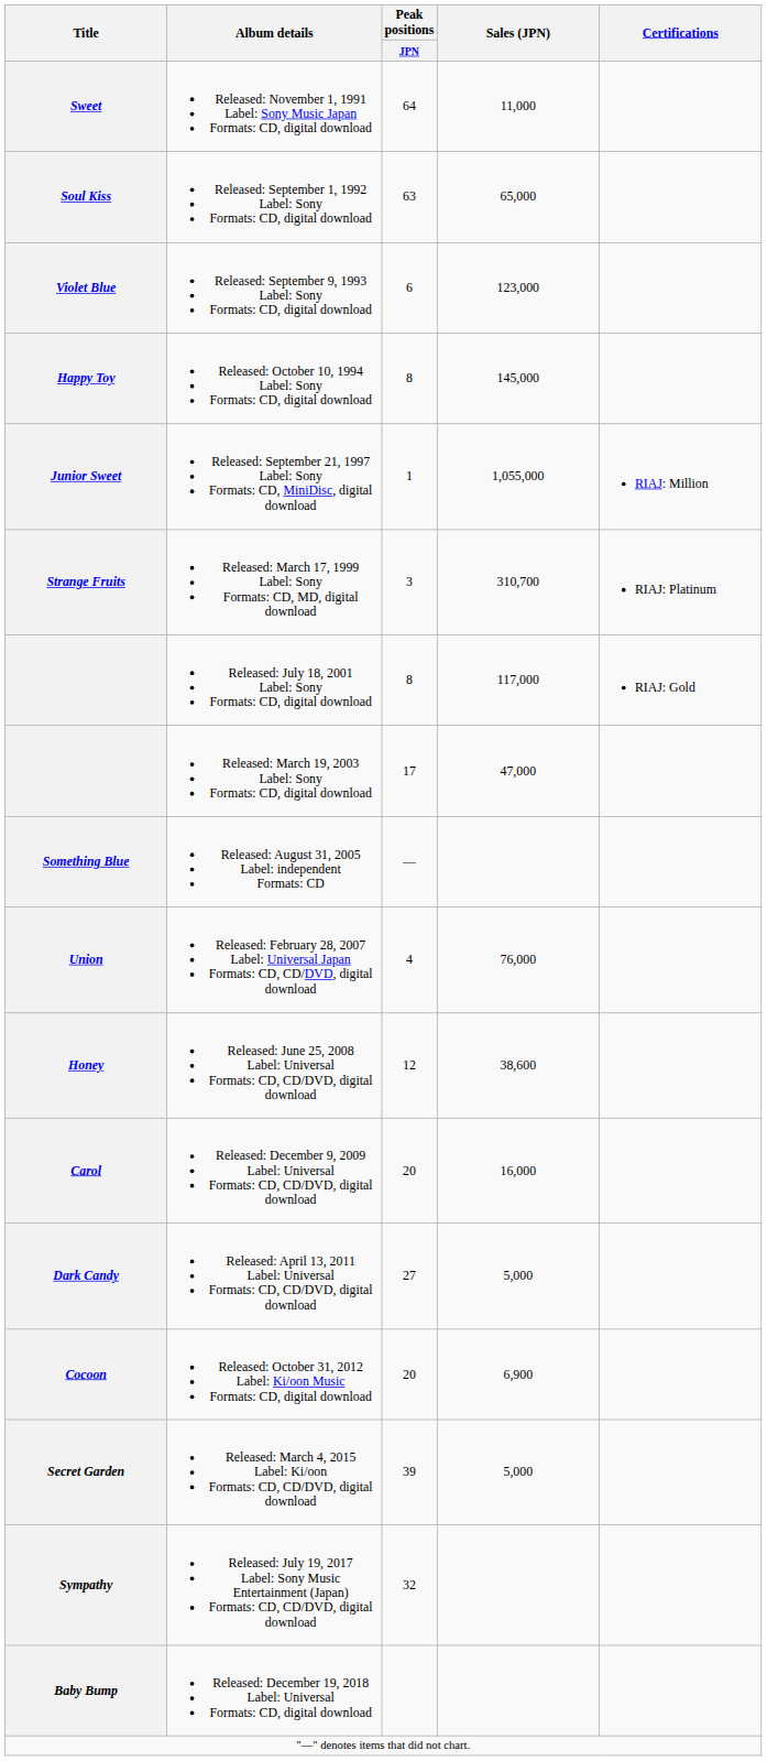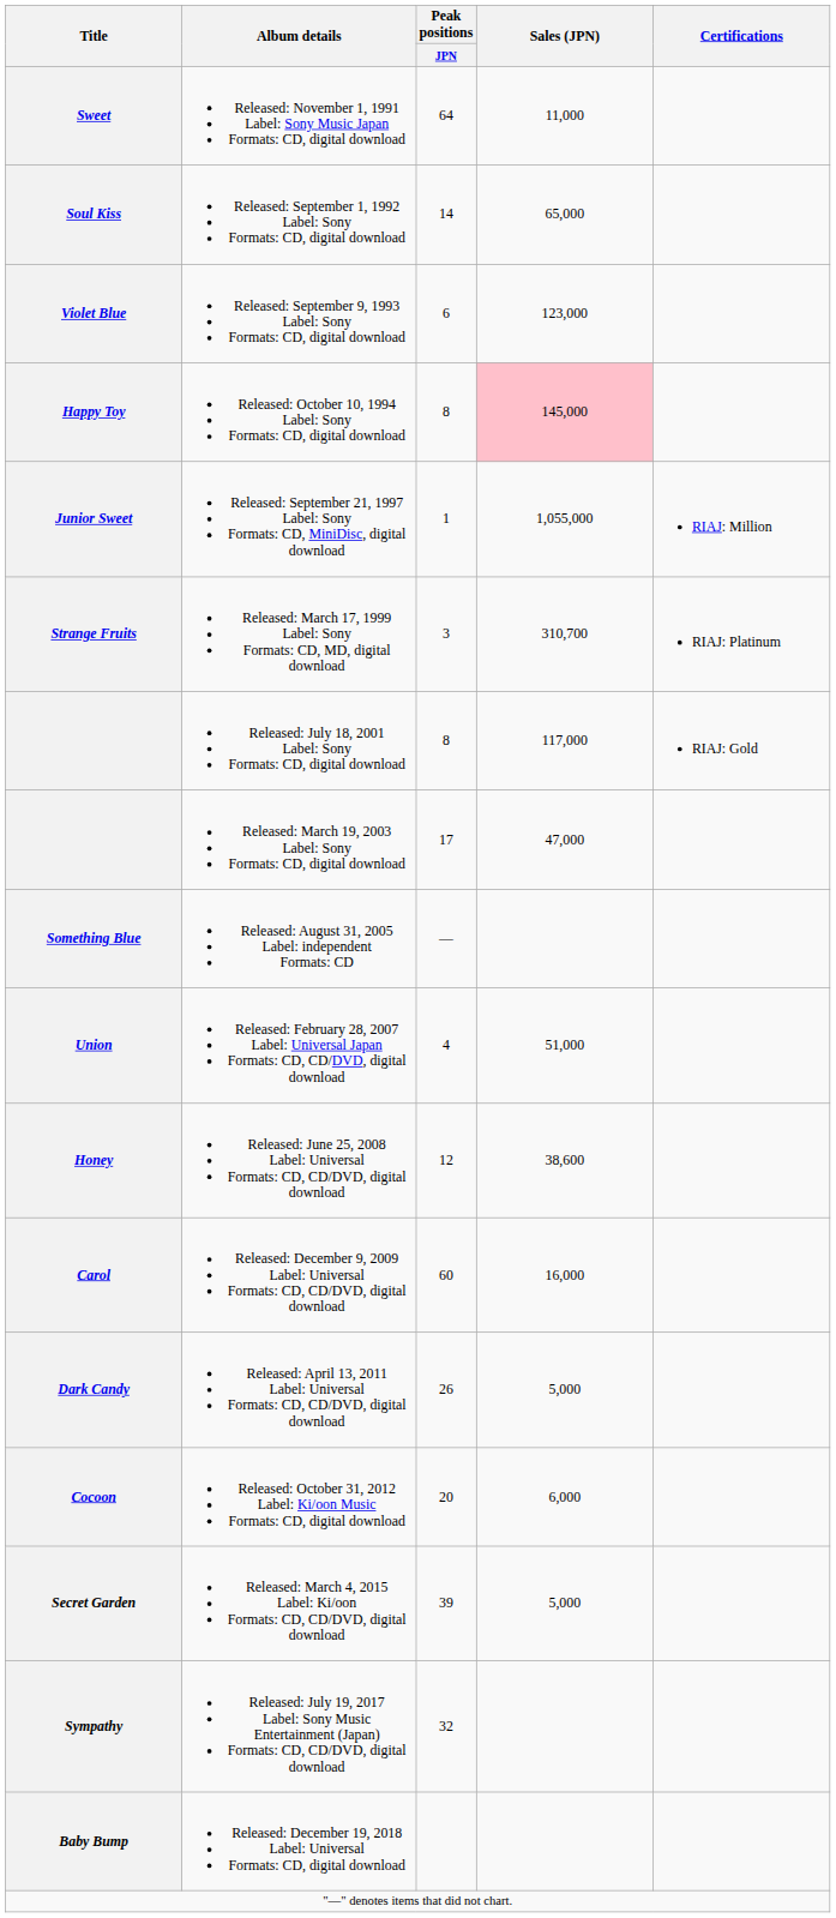Soul Kiss | Peak positions / JPN: 63 -> 14
Happy Toy | Sales (JPN): no background -> pink background
Union | Sales (JPN): 76,000 -> 51,000
Carol | Peak positions / JPN: 20 -> 60
Dark Candy | Peak positions / JPN: 27 -> 26
Cocoon | Sales (JPN): 6,900 -> 6,000
